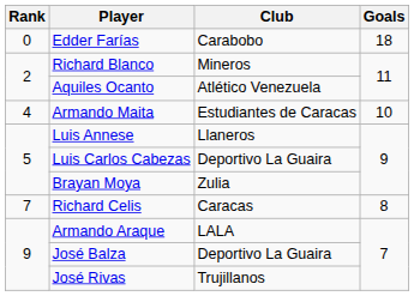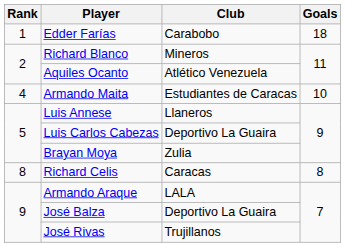Edder Farías | Rank: 0 -> 1
Richard Celis | Rank: 7 -> 8
